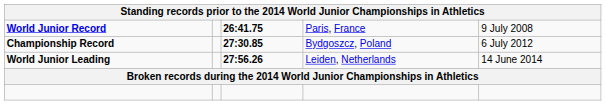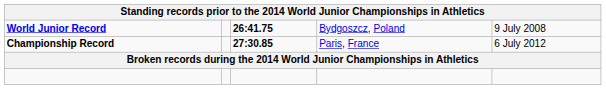World Junior Record | column 4: Paris, France -> Bydgoszcz, Poland
Championship Record | column 4: Bydgoszcz, Poland -> Paris, France
- row: World Junior Leading | 27:56.26 | Leiden, Netherlands | 14 June 2014
